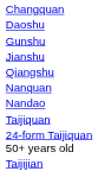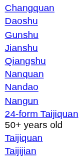+ row: Nangun
rows swapped: Taijiquan <-> 24-form Taijiquan 50+ years old
